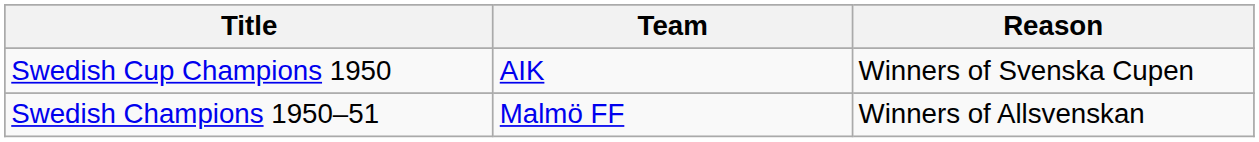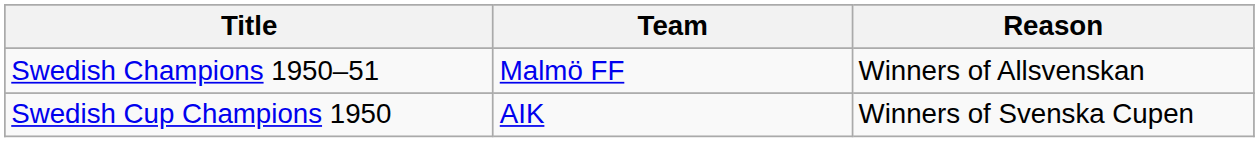rows swapped: Swedish Champions 1950–51 <-> Swedish Cup Champions 1950
